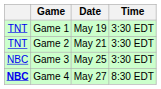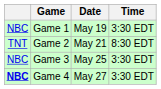Game 1 | column 1: TNT -> NBC
Game 2 | Time: 3:30 EDT -> 8:30 EDT
Game 4 | Time: 8:30 EDT -> 3:30 EDT
